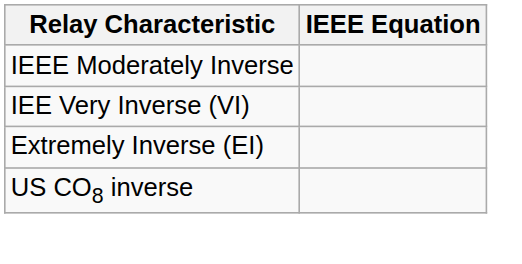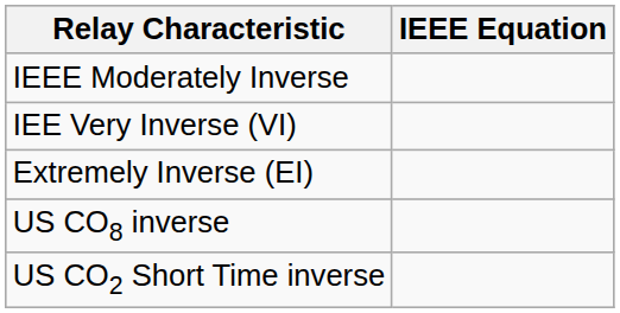+ row: US CO2 Short Time inverse
